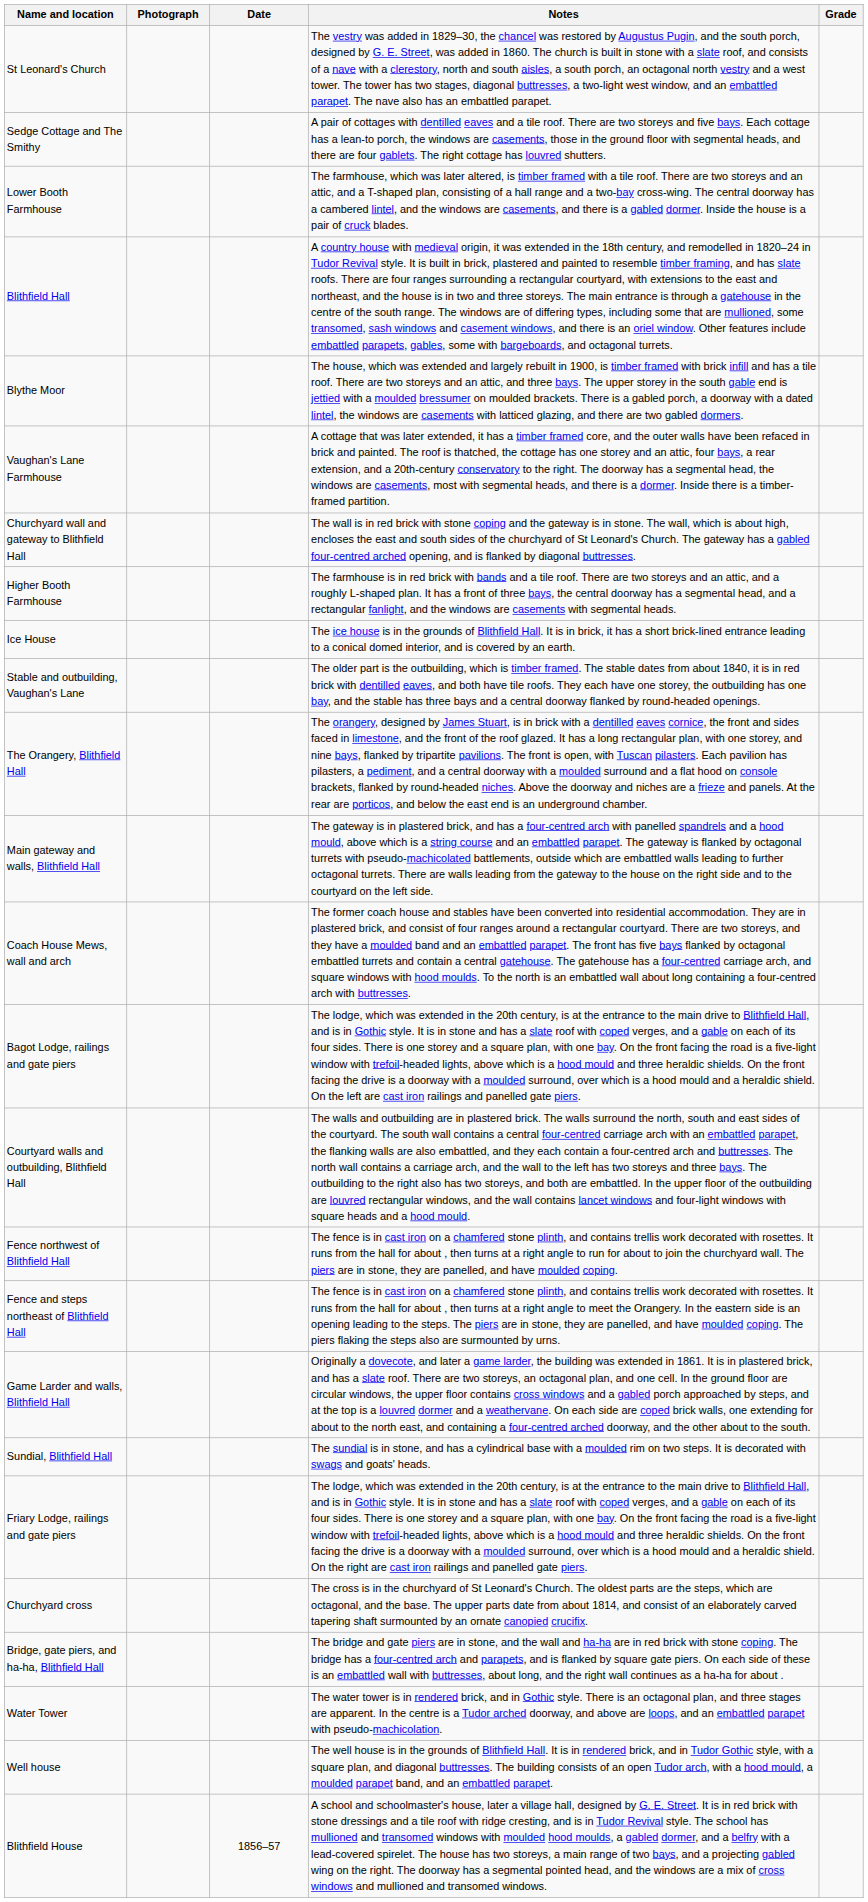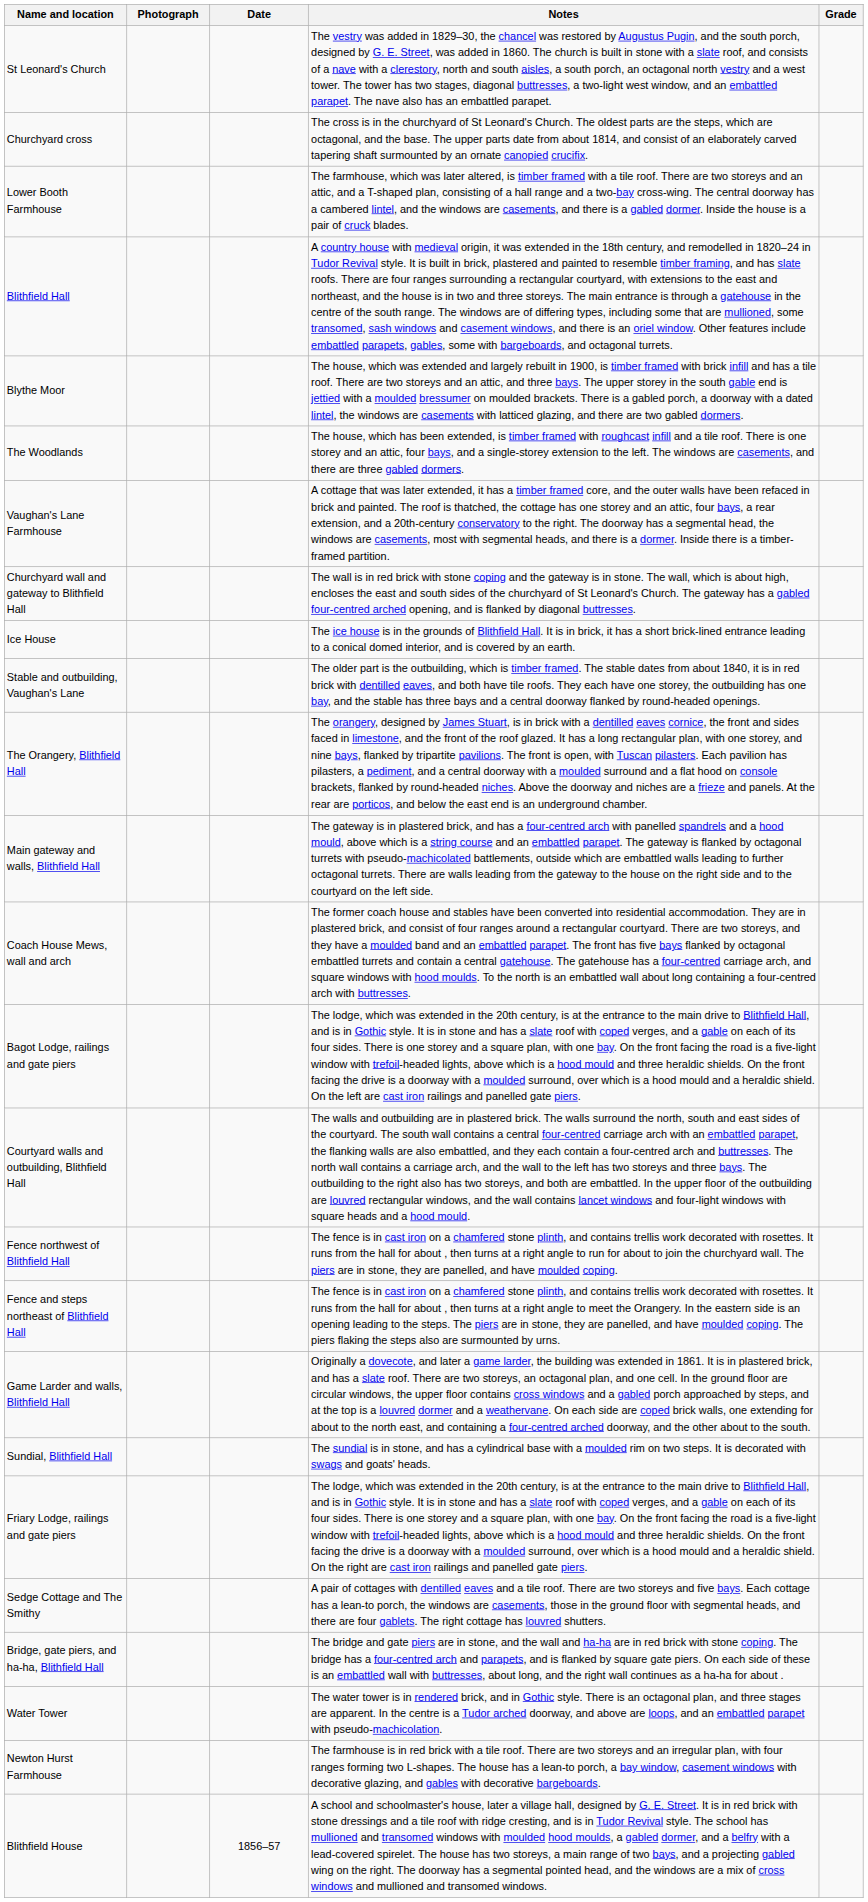rows swapped: Churchyard cross <-> Sedge Cottage and The Smithy
+ row: The Woodlands | The house, which has been extended, is timber framed with roughcast infill and a tile roof. There is one storey and an attic, four bays, and a single-storey extension to the left. The windows are casements, and there are three gabled dormers.
- row: Higher Booth Farmhouse | The farmhouse is in red brick with bands and a tile roof. There are two storeys and an attic, and a roughly L-shaped plan. It has a front of three bays, the central doorway has a segmental head, and a rectangular fanlight, and the windows are casements with segmental heads.
- row: Well house | The well house is in the grounds of Blithfield Hall. It is in rendered brick, and in Tudor Gothic style, with a square plan, and diagonal buttresses. The building consists of an open Tudor arch, with a hood mould, a moulded parapet band, and an embattled parapet.
+ row: Newton Hurst Farmhouse | The farmhouse is in red brick with a tile roof. There are two storeys and an irregular plan, with four ranges forming two L-shapes. The house has a lean-to porch, a bay window, casement windows with decorative glazing, and gables with decorative bargeboards.
